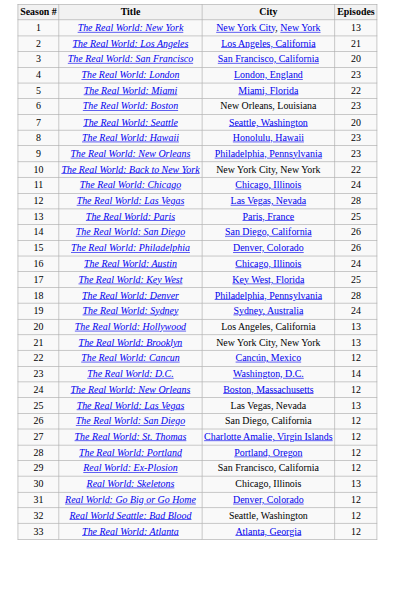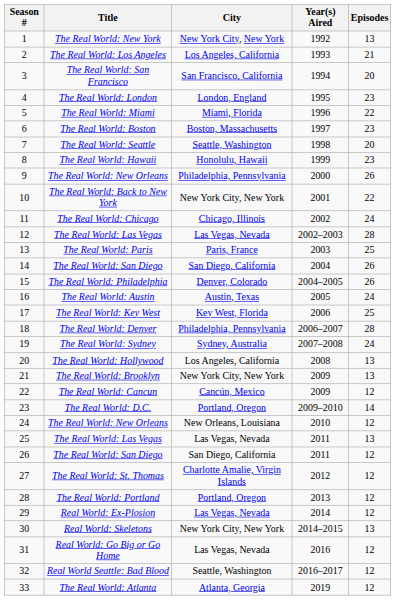+ column: Year(s) Aired | 1992 | 1993 | 1994 | 1995 | 1996 | 1997 | 1998 | 1999 | 2000 | 2001 | 2002 | 2002–2003 | 2003 | 2004 | 2004–2005 | 2005 | 2006 | 2006–2007 | 2007–2008 | 2008 | 2009 | 2009 | 2009–2010 | 2010 | 2011 | 2011 | 2012 | 2013 | 2014 | 2014–2015 | 2016 | 2016–2017 | 2019
The Real World: Boston | City: New Orleans, Louisiana -> Boston, Massachusetts
9 / The Real World: New Orleans | Episodes: 23 -> 26
The Real World: Austin | City: Chicago, Illinois -> Austin, Texas
The Real World: D.C. | City: Washington, D.C. -> Portland, Oregon
24 / The Real World: New Orleans | City: Boston, Massachusetts -> New Orleans, Louisiana
Real World: Ex-Plosion | City: San Francisco, California -> Las Vegas, Nevada
Real World: Skeletons | City: Chicago, Illinois -> New York City, New York
Real World: Go Big or Go Home | City: Denver, Colorado -> Las Vegas, Nevada
